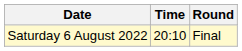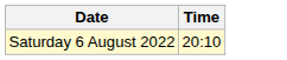- column: Round | Final
